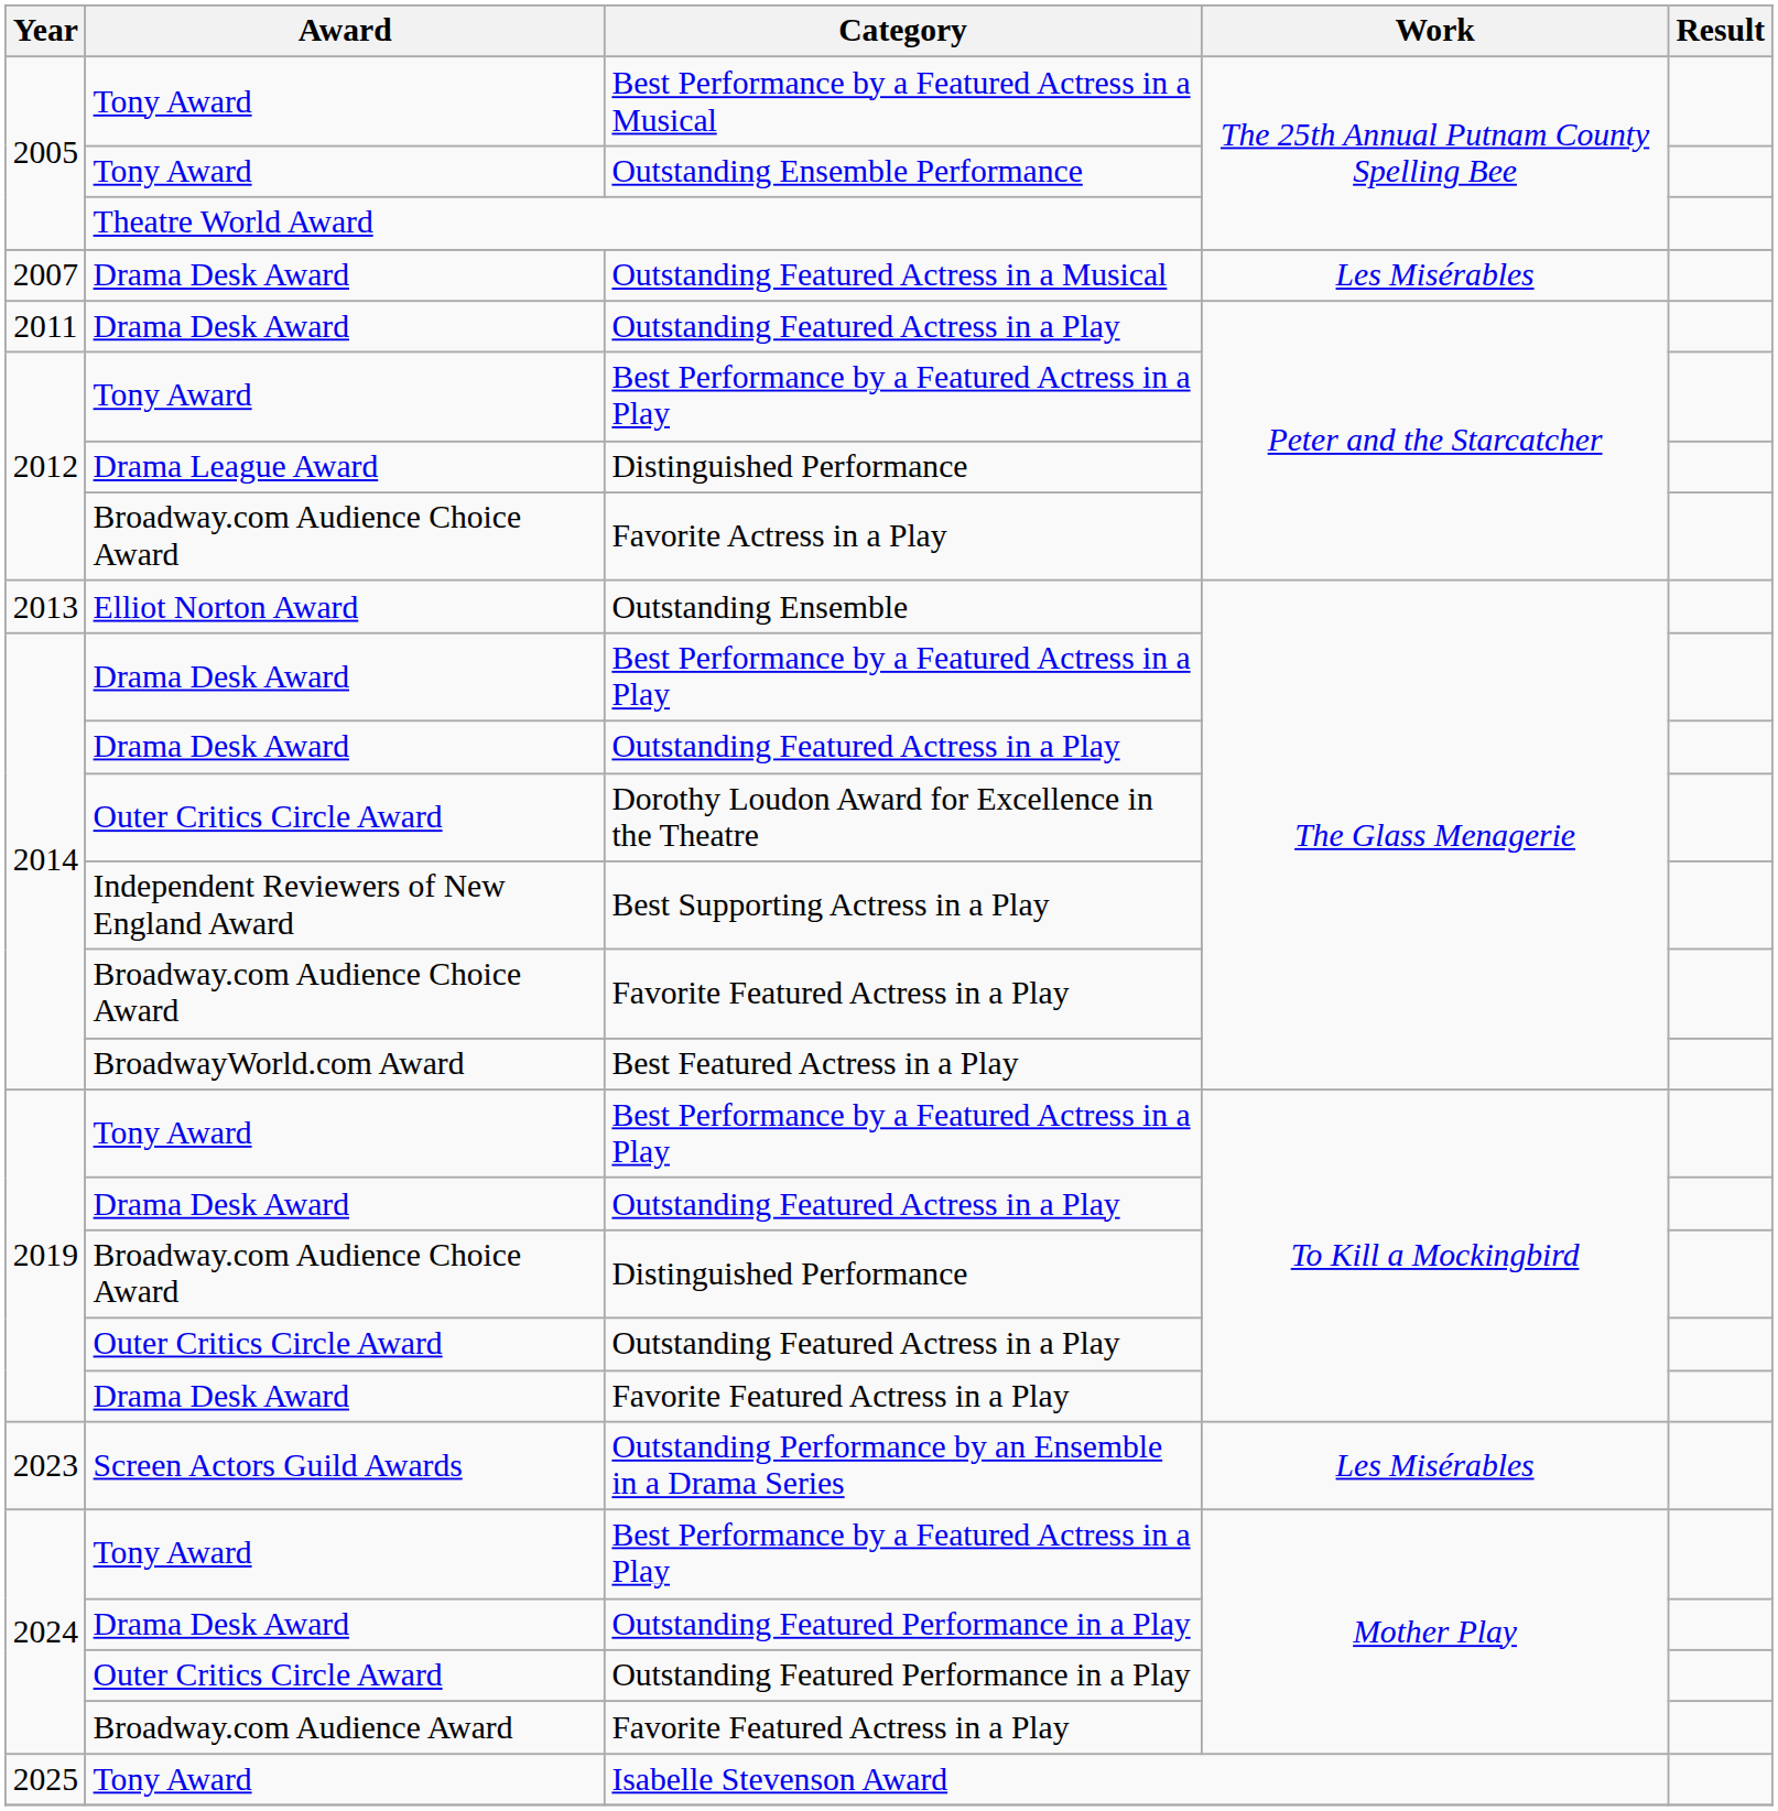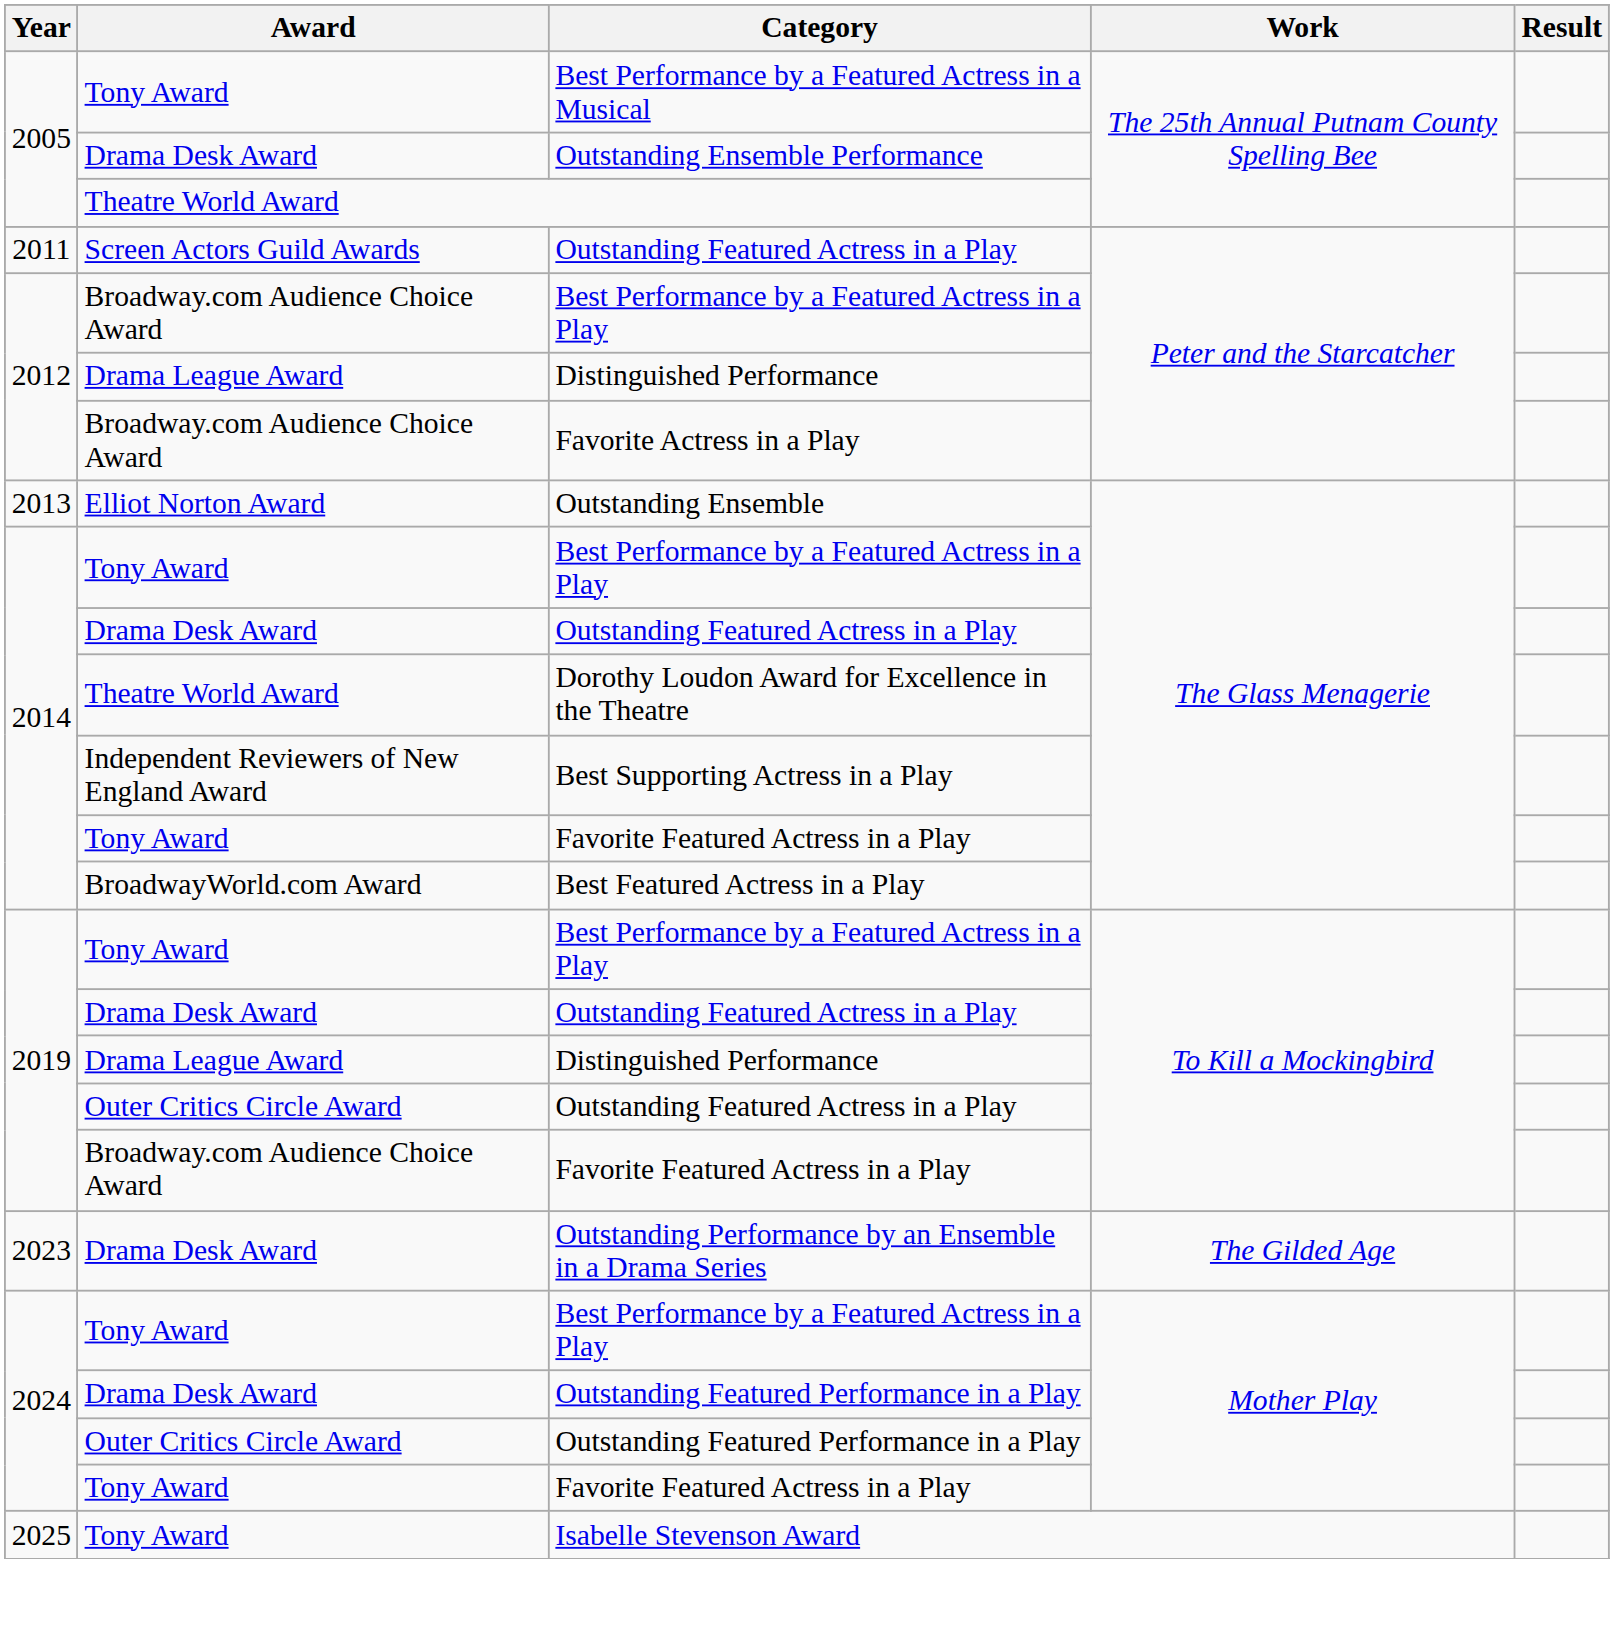Outstanding Ensemble Performance | Award: Tony Award -> Drama Desk Award
- row: 2007 | Drama Desk Award | Outstanding Featured Actress in a Musical | Les Misérables
2011 / Outstanding Featured Actress in a Play | Award: Drama Desk Award -> Screen Actors Guild Awards
2012 / Best Performance by a Featured Actress in a Play | Award: Tony Award -> Broadway.com Audience Choice Award
2014 / Best Performance by a Featured Actress in a Play | Award: Drama Desk Award -> Tony Award
Dorothy Loudon Award for Excellence in the Theatre | Award: Outer Critics Circle Award -> Theatre World Award
2014 / Favorite Featured Actress in a Play | Award: Broadway.com Audience Choice Award -> Tony Award
2019 / Distinguished Performance | Award: Broadway.com Audience Choice Award -> Drama League Award
2019 / Favorite Featured Actress in a Play | Award: Drama Desk Award -> Broadway.com Audience Choice Award
Outstanding Performance by an Ensemble in a Drama Series | Award: Screen Actors Guild Awards -> Drama Desk Award
Outstanding Performance by an Ensemble in a Drama Series | Work: Les Misérables -> The Gilded Age
2024 / Favorite Featured Actress in a Play | Award: Broadway.com Audience Award -> Tony Award
